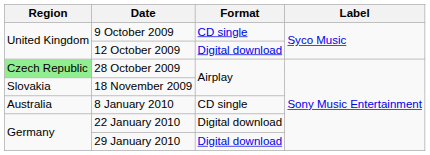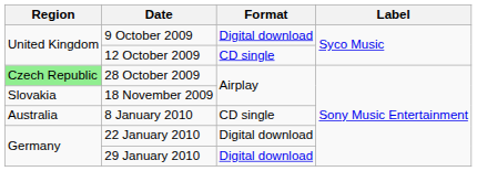9 October 2009 | Format: CD single -> Digital download
12 October 2009 | Format: Digital download -> CD single
